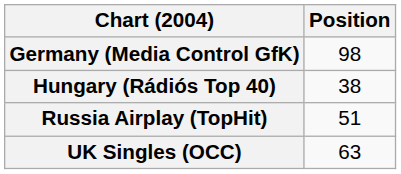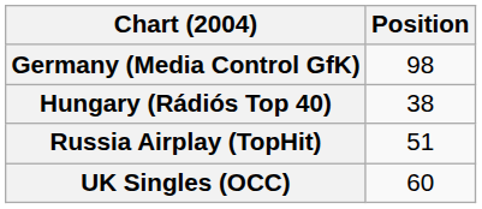UK Singles (OCC) | Position: 63 -> 60
